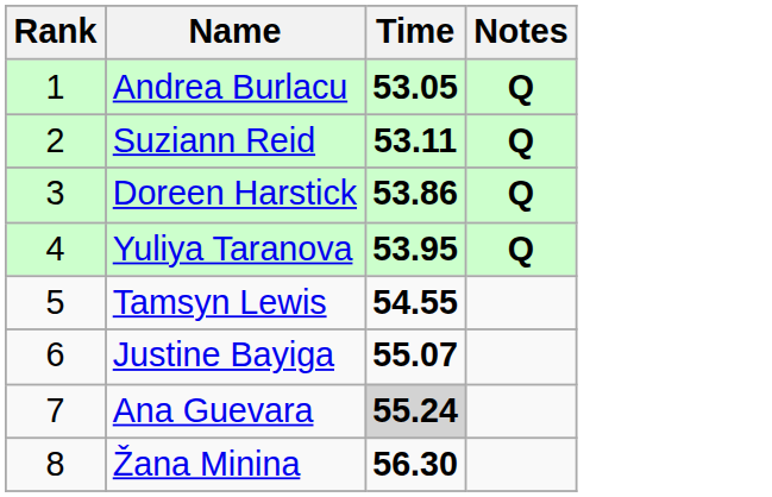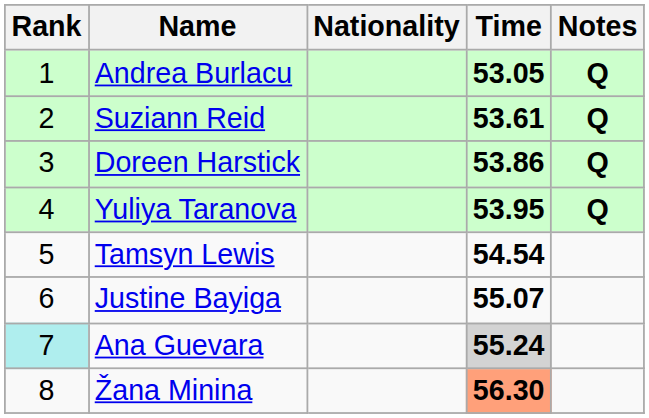+ column: Nationality
Suziann Reid | Time: 53.11 -> 53.61
Tamsyn Lewis | Time: 54.55 -> 54.54
Ana Guevara | Rank: no background -> paleturquoise background
Žana Minina | Time: no background -> lightsalmon background
